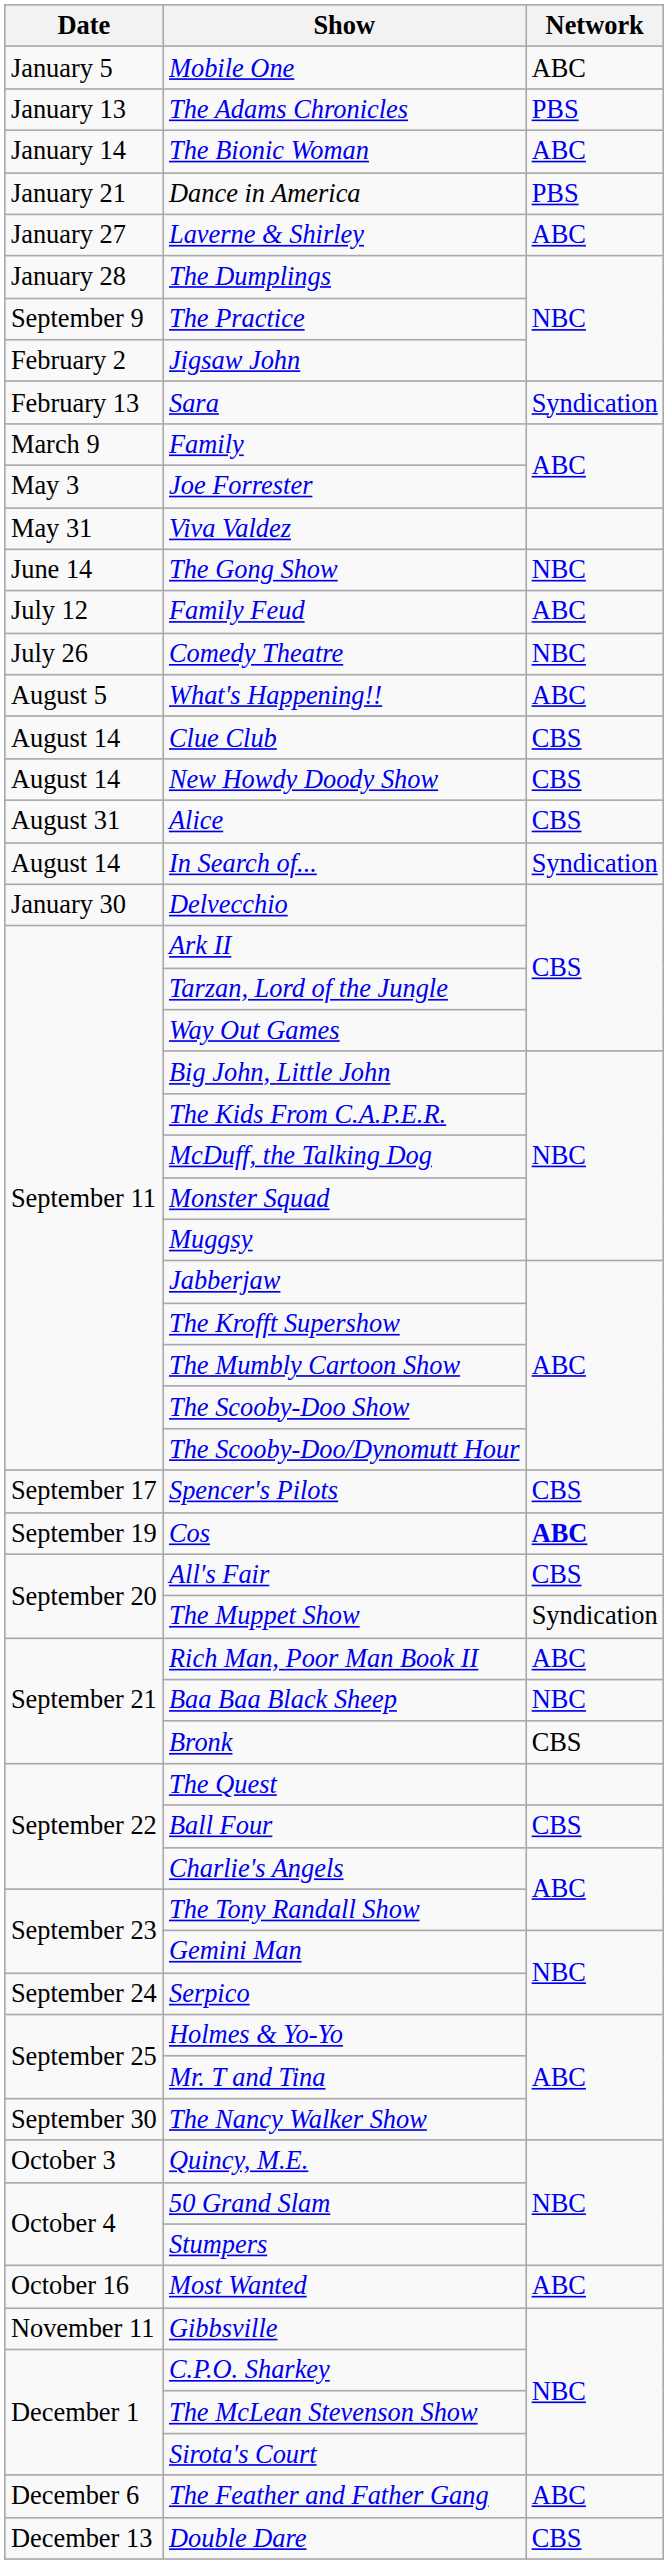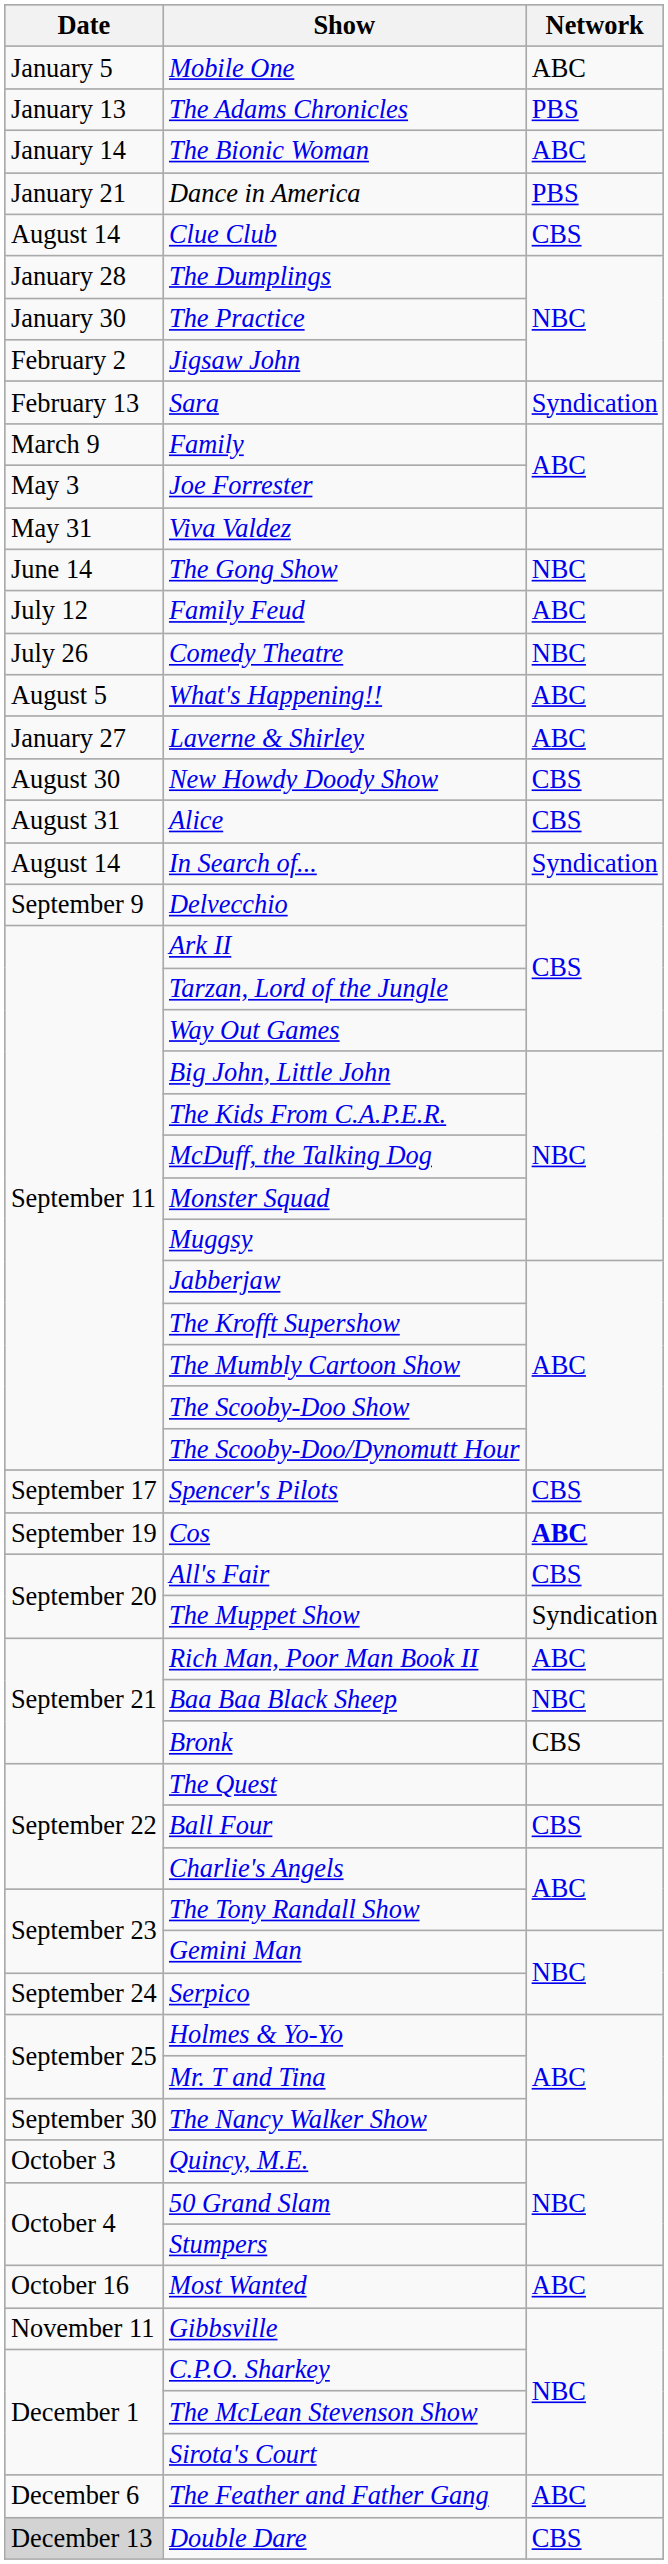rows swapped: Laverne & Shirley <-> Clue Club
The Practice | Date: September 9 -> January 30
New Howdy Doody Show | Date: August 14 -> August 30
Delvecchio | Date: January 30 -> September 9
Double Dare | Date: no background -> lightgrey background
